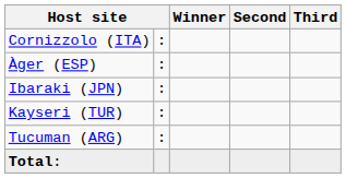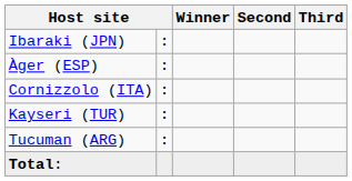rows swapped: Ibaraki (JPN) <-> Cornizzolo (ITA)
